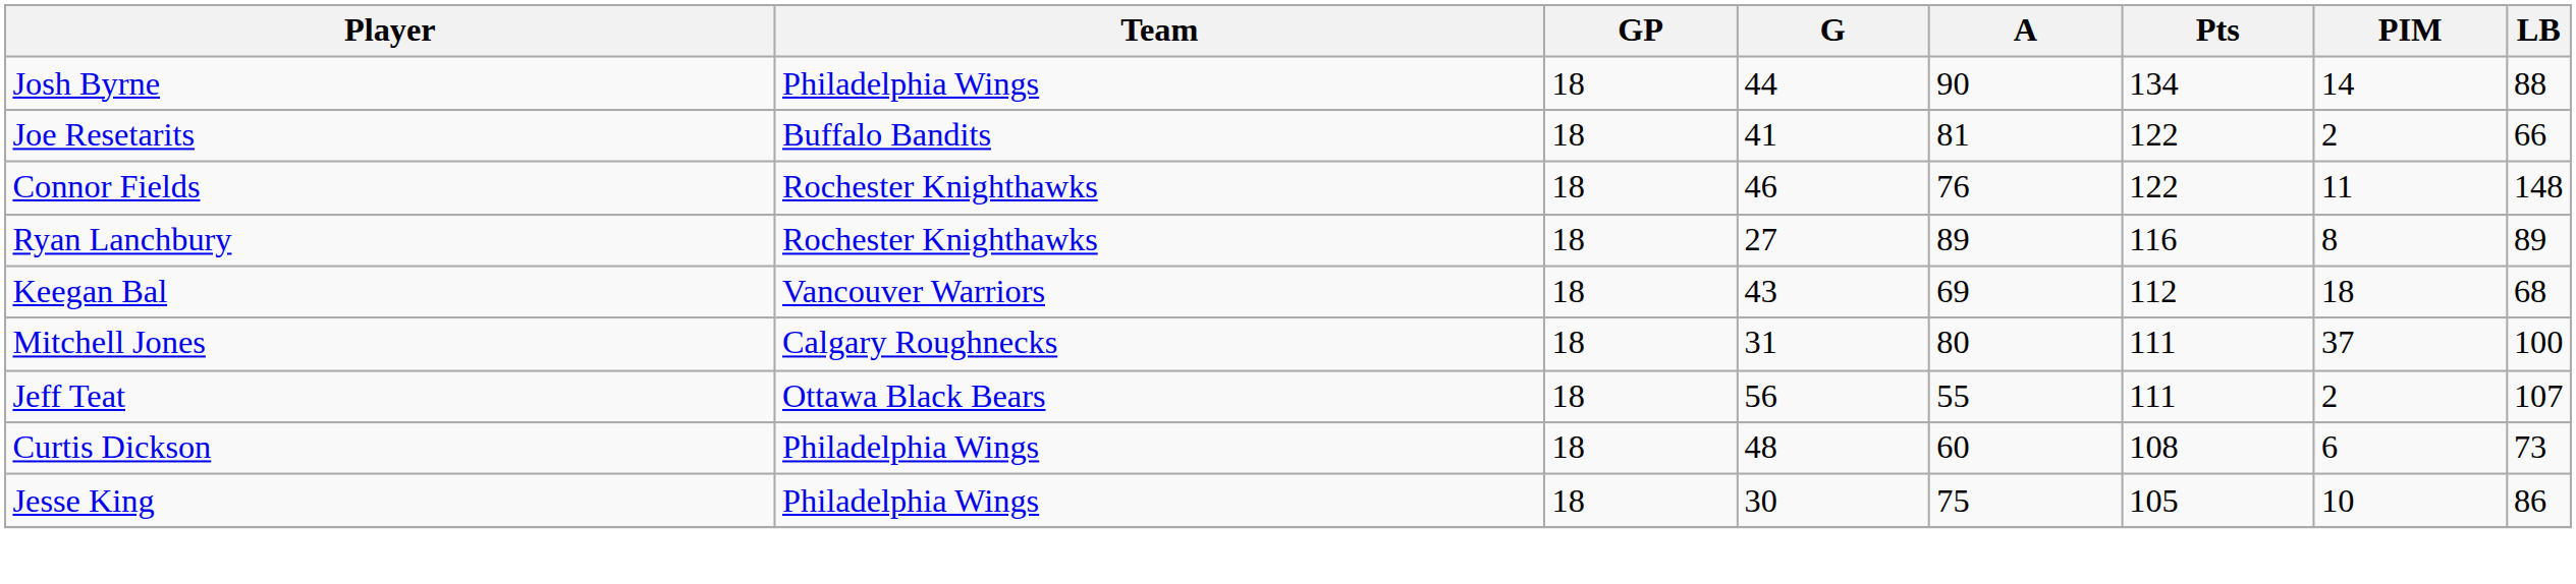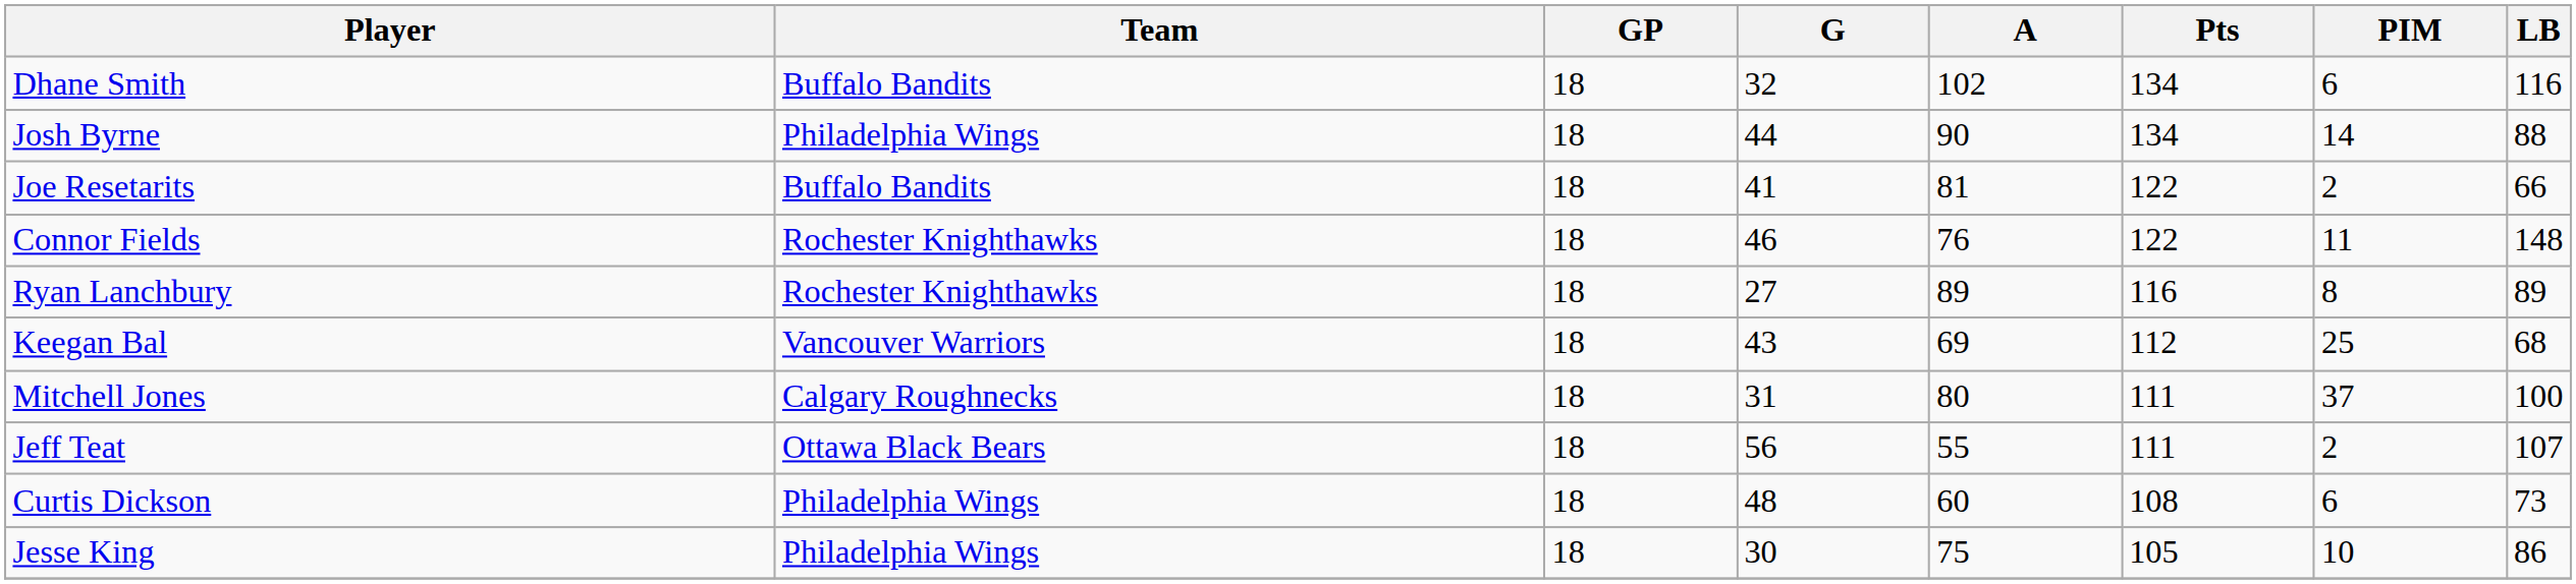+ row: Dhane Smith | Buffalo Bandits | 18 | 32 | 102 | 134 | 6 | 116
Keegan Bal | PIM: 18 -> 25
